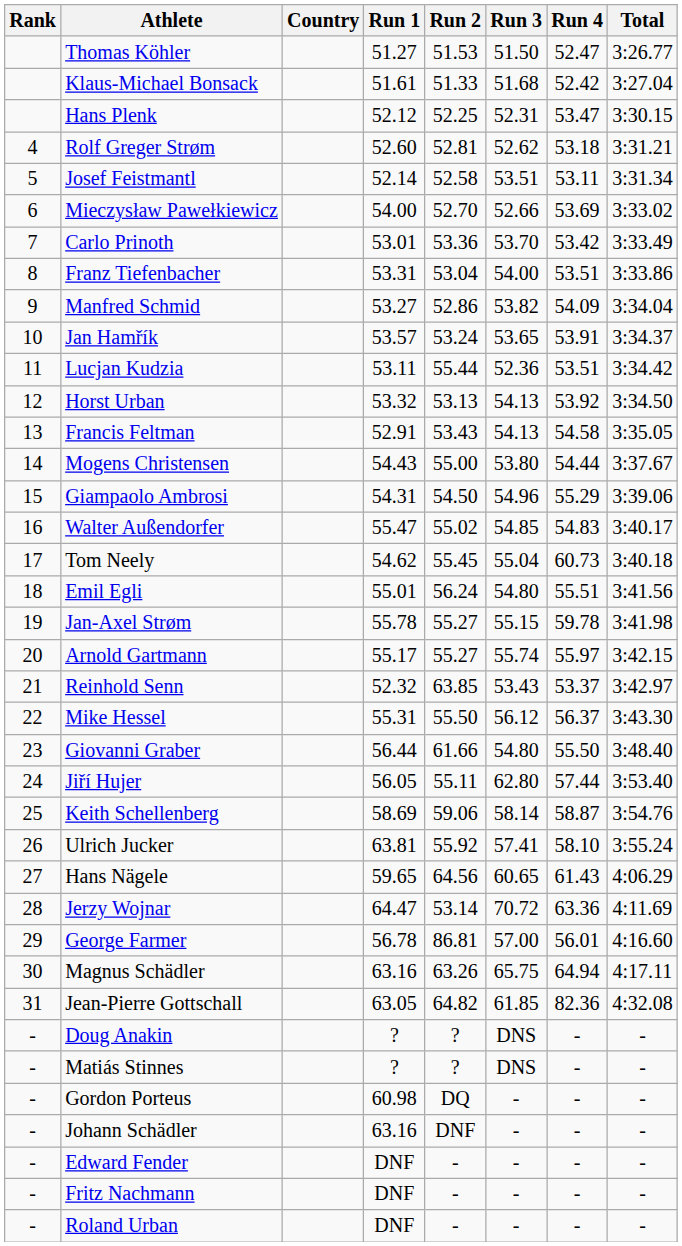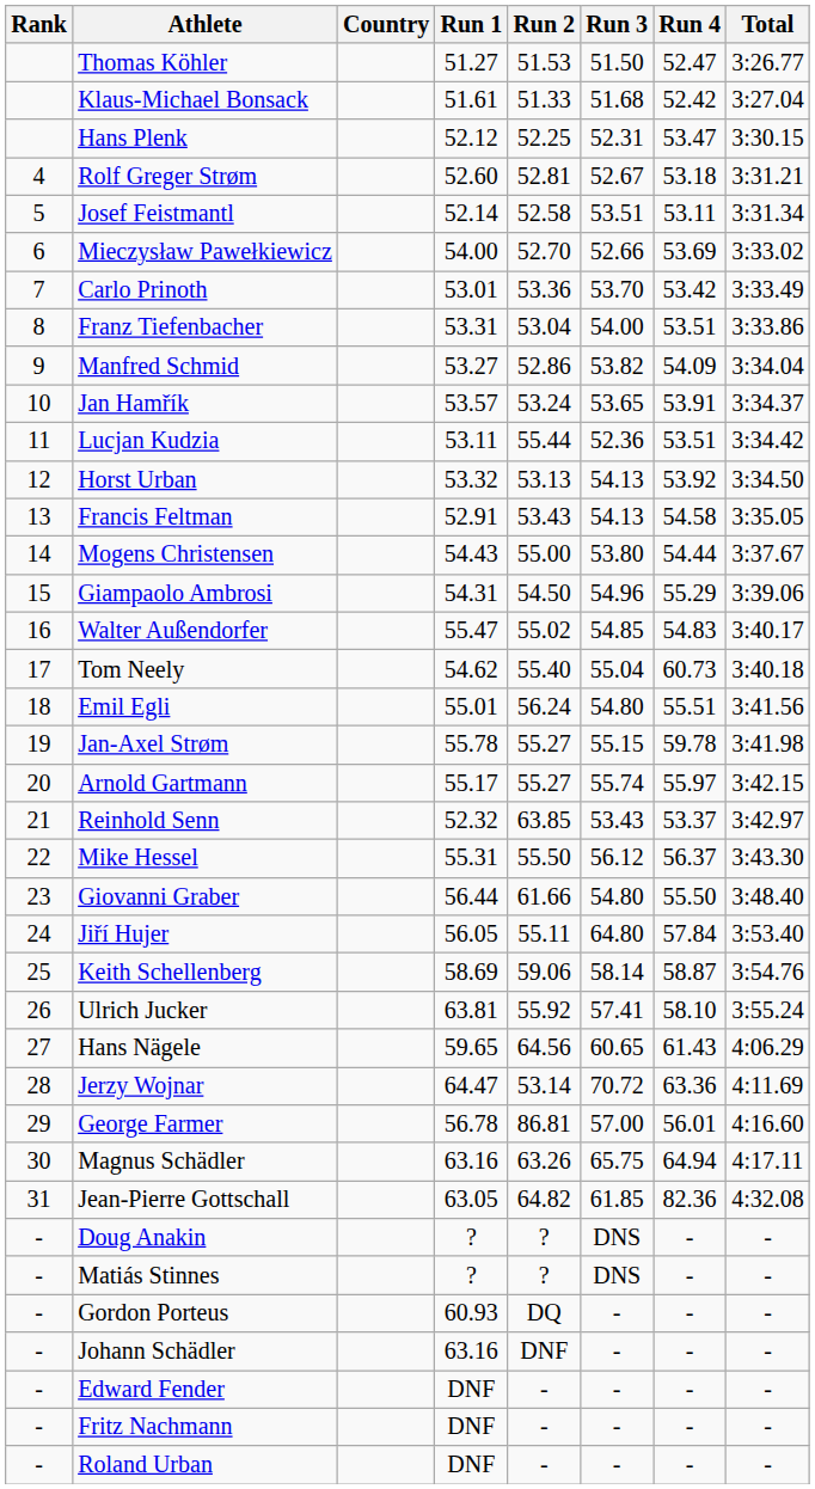Rolf Greger Strøm | Run 3: 52.62 -> 52.67
Tom Neely | Run 2: 55.45 -> 55.40
Jiří Hujer | Run 3: 62.80 -> 64.80
Jiří Hujer | Run 4: 57.44 -> 57.84
Gordon Porteus | Run 1: 60.98 -> 60.93
